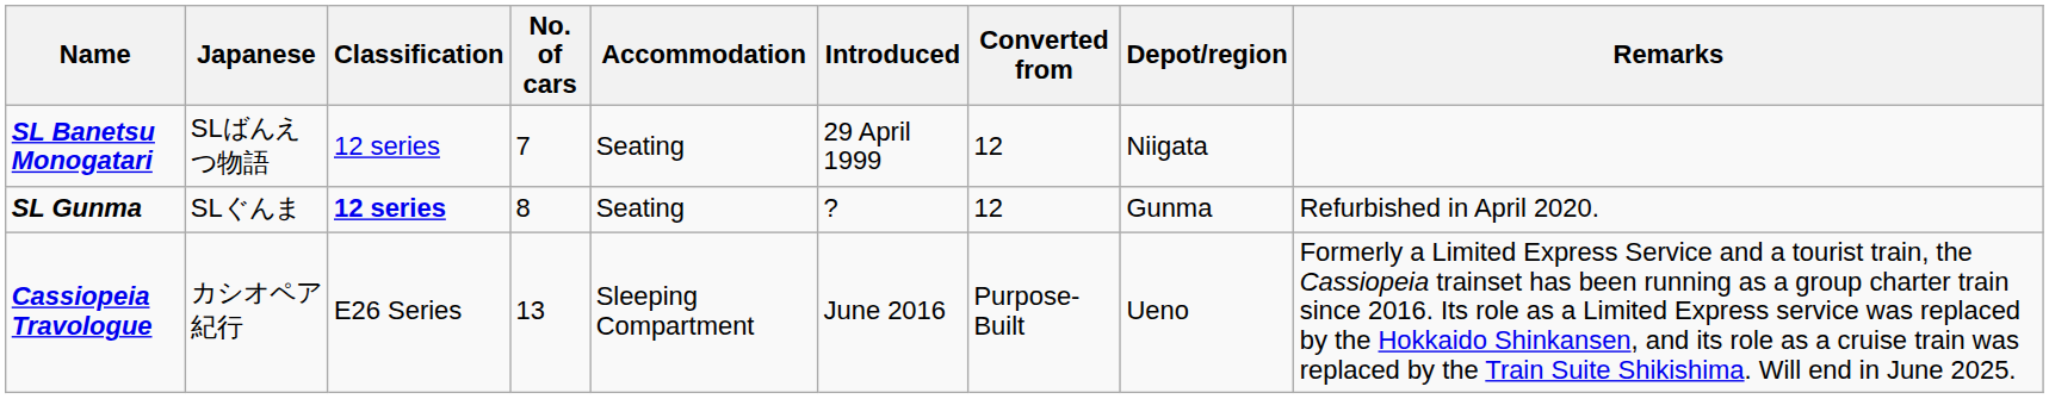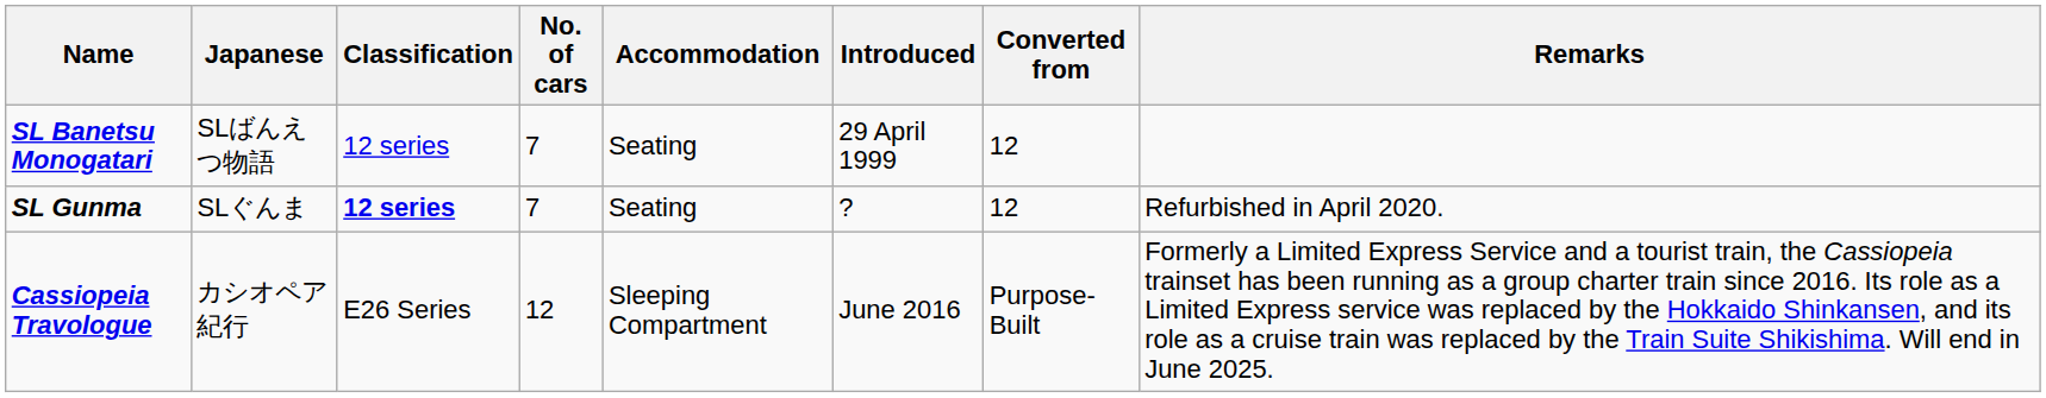- column: Depot/region | Niigata | Gunma | Ueno
SL Gunma | No. of cars: 8 -> 7
Cassiopeia Travologue | No. of cars: 13 -> 12
